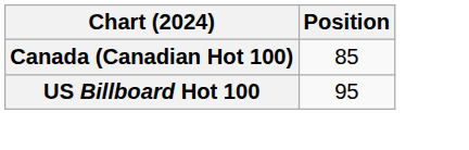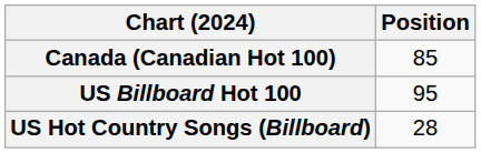+ row: US Hot Country Songs (Billboard) | 28
